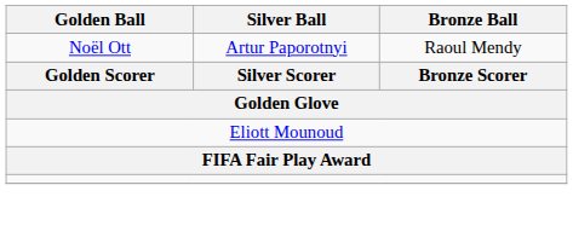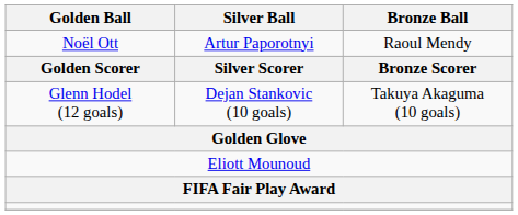+ row: Glenn Hodel (12 goals) | Dejan Stankovic (10 goals) | Takuya Akaguma (10 goals)
